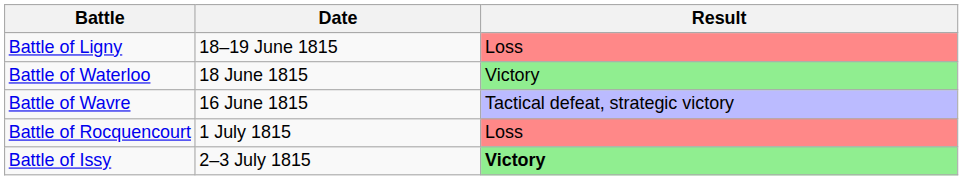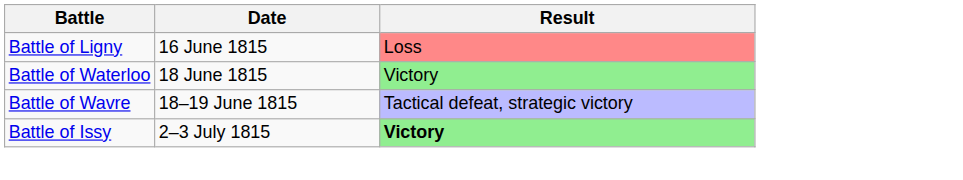Battle of Ligny | Date: 18–19 June 1815 -> 16 June 1815
Battle of Wavre | Date: 16 June 1815 -> 18–19 June 1815
- row: Battle of Rocquencourt | 1 July 1815 | Loss
